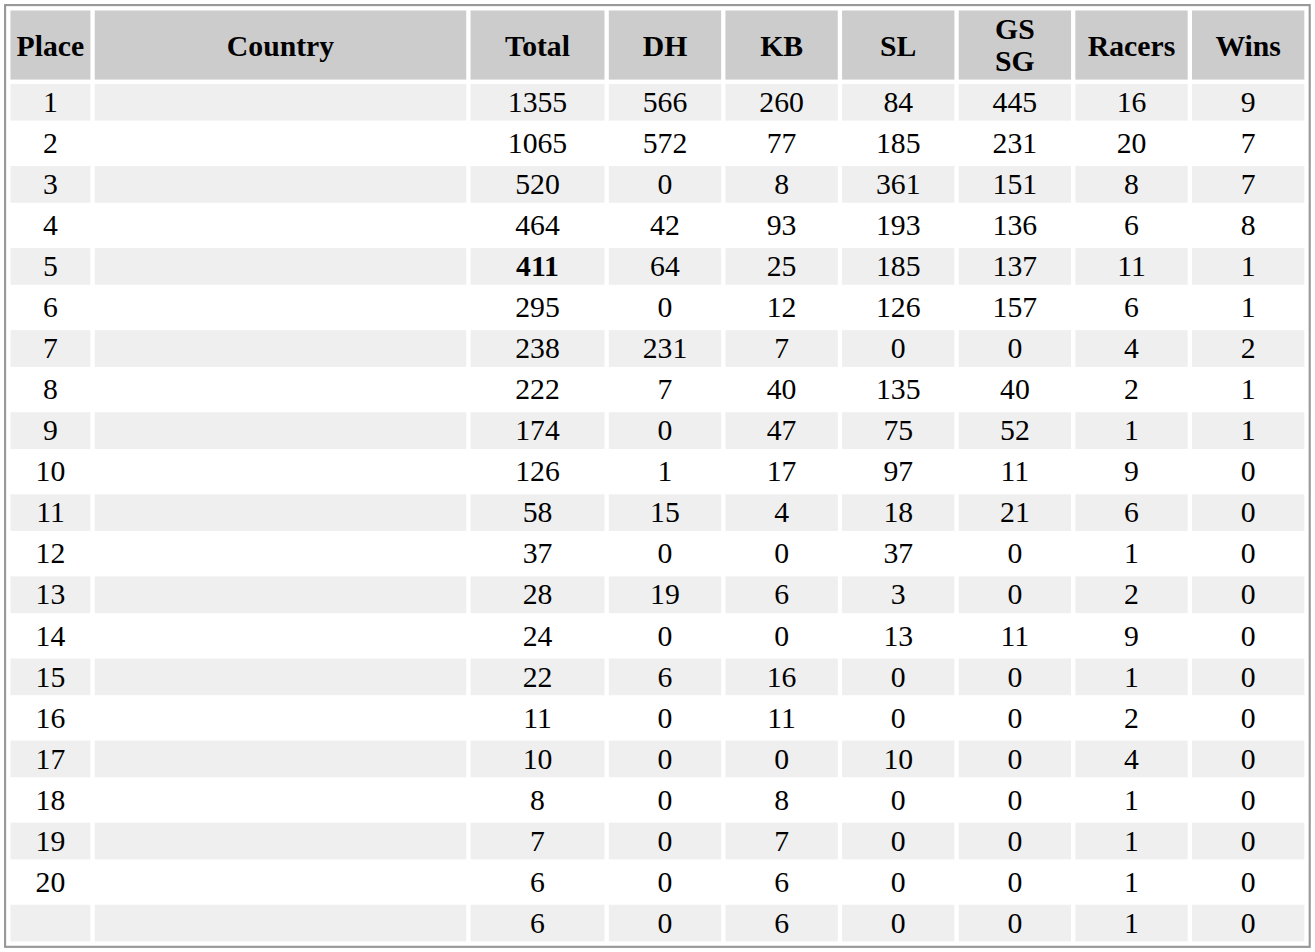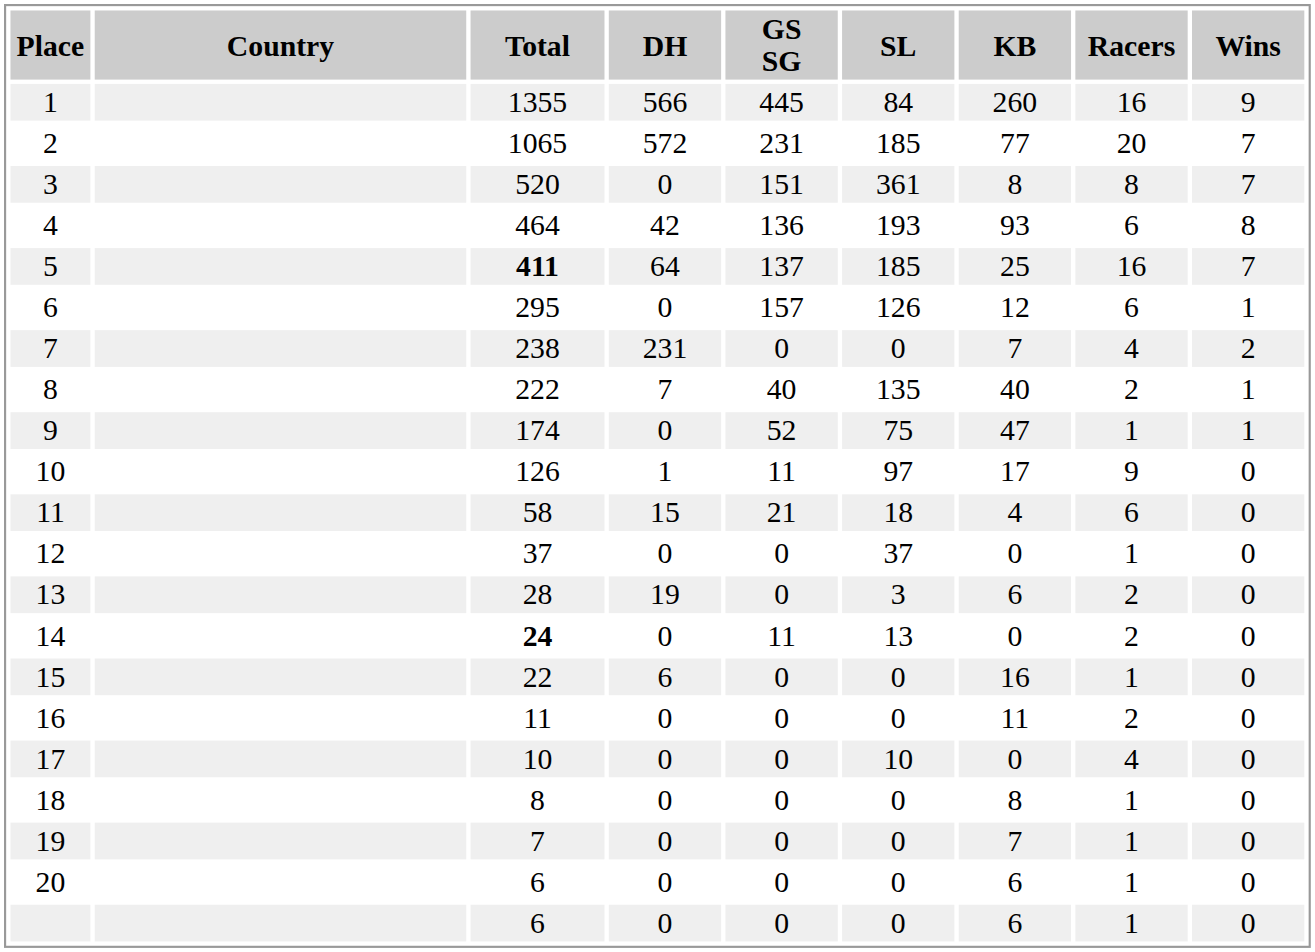columns swapped: GS SG <-> KB
5 | Racers: 11 -> 16
5 | Wins: 1 -> 7
14 | Total: normal -> bold
14 | Racers: 9 -> 2
